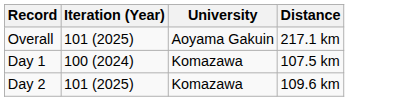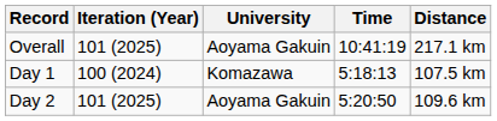+ column: Time | 10:41:19 | 5:18:13 | 5:20:50
Day 2 | University: Komazawa -> Aoyama Gakuin
